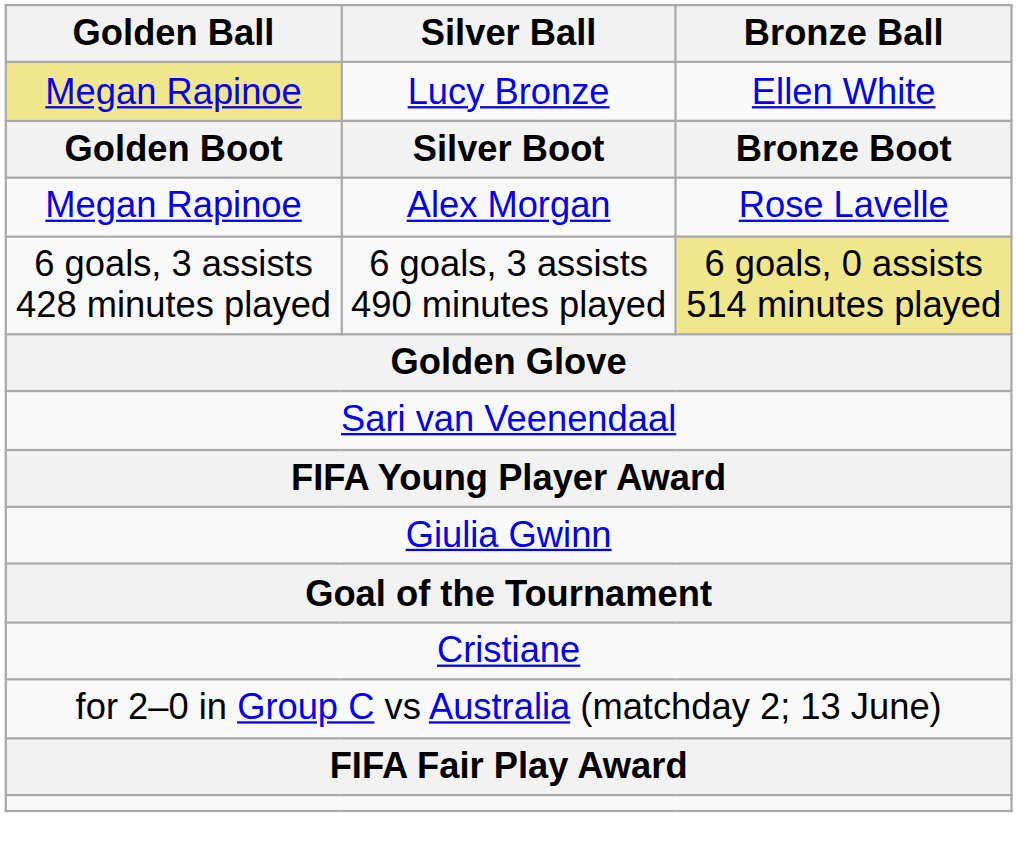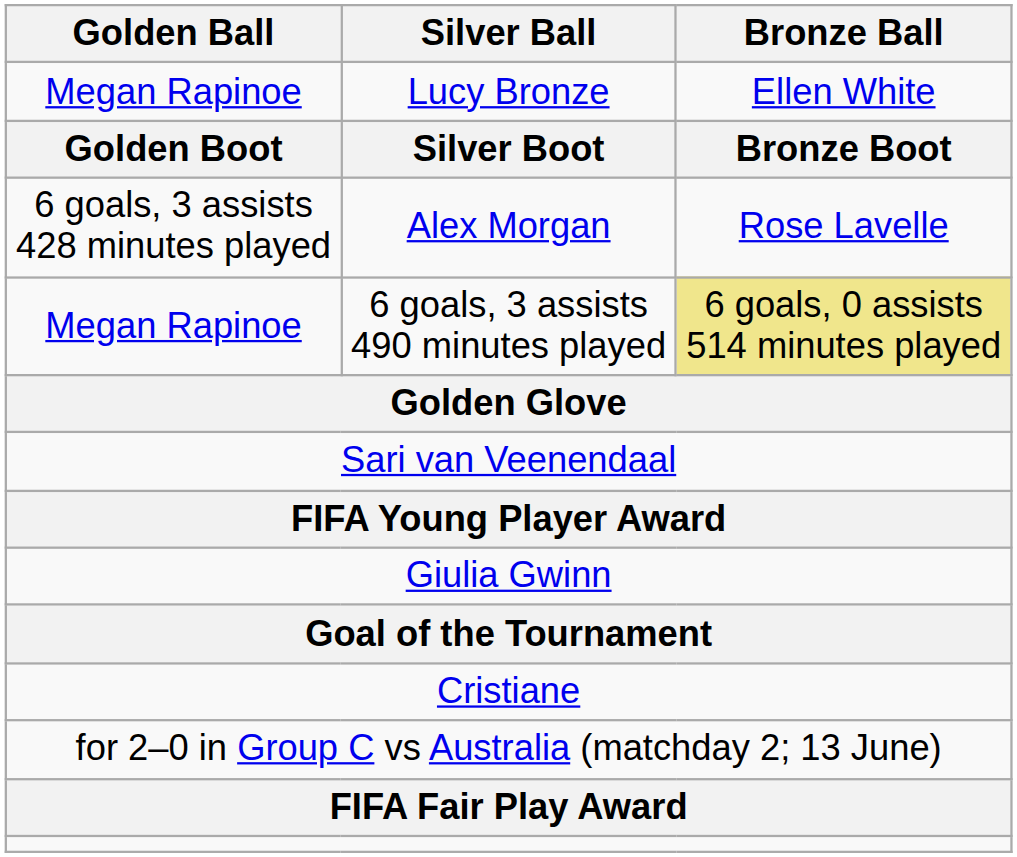Lucy Bronze | Golden Ball: khaki background -> no background
Alex Morgan | Golden Ball: Megan Rapinoe -> 6 goals, 3 assists 428 minutes played
6 goals, 3 assists 490 minutes played | Golden Ball: 6 goals, 3 assists 428 minutes played -> Megan Rapinoe
